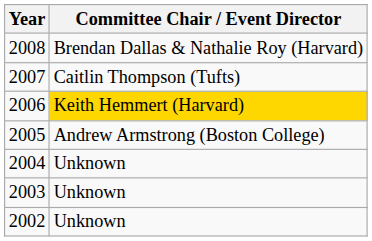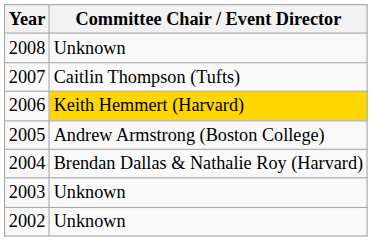2008 | Committee Chair / Event Director: Brendan Dallas & Nathalie Roy (Harvard) -> Unknown
2004 | Committee Chair / Event Director: Unknown -> Brendan Dallas & Nathalie Roy (Harvard)
